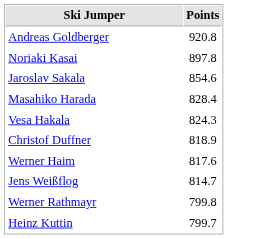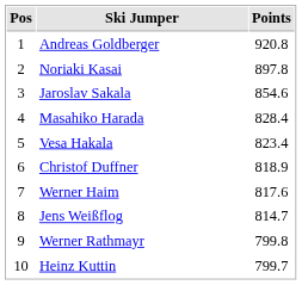+ column: Pos | 1 | 2 | 3 | 4 | 5 | 6 | 7 | 8 | 9 | 10
Vesa Hakala | Points: 824.3 -> 823.4
